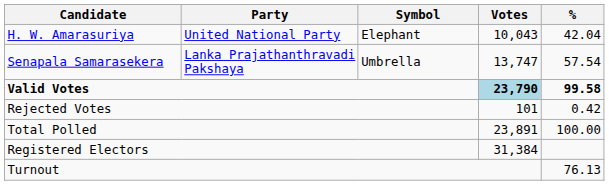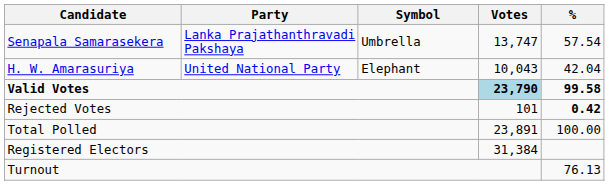rows swapped: Senapala Samarasekera <-> H. W. Amarasuriya
Rejected Votes | %: normal -> bold
